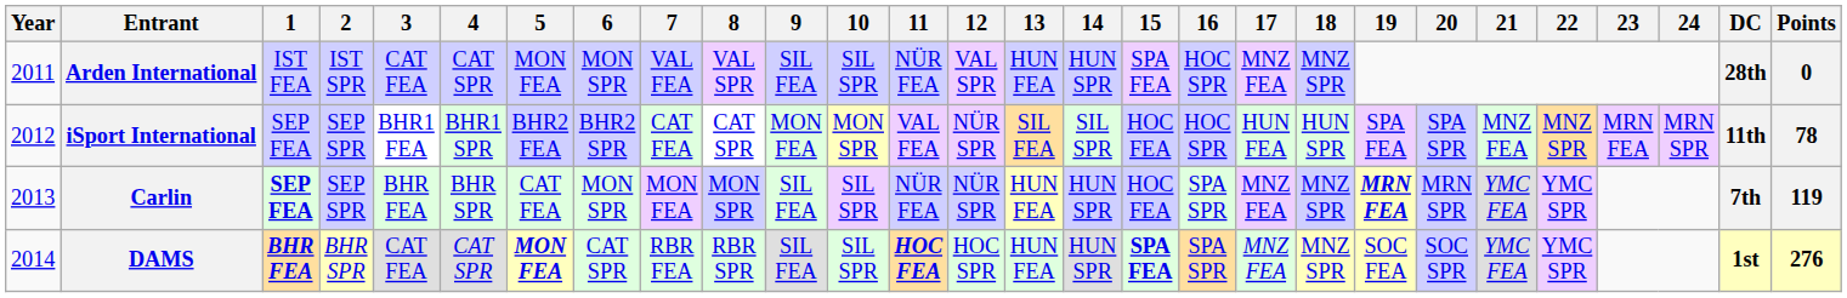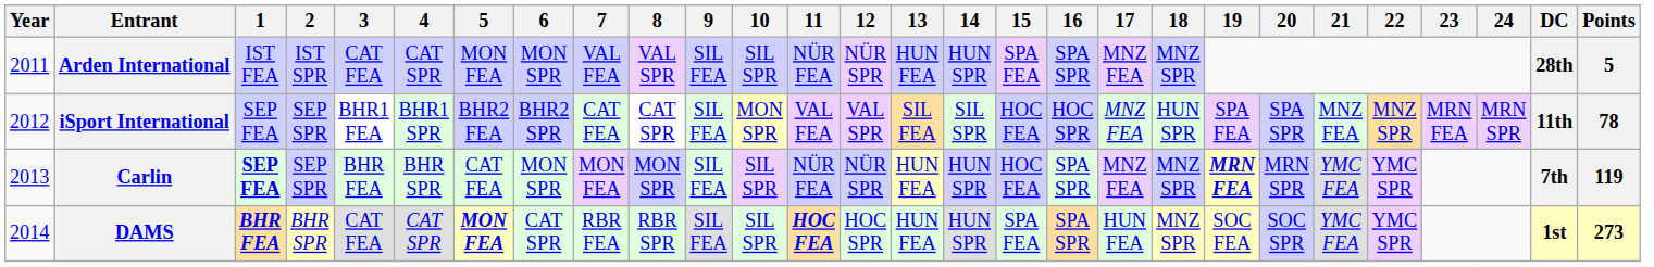Arden International | 12: VAL SPR -> NÜR SPR
Arden International | 16: HOC SPR -> SPA SPR
Arden International | Points: 0 -> 5
iSport International | 9: MON FEA -> SIL FEA
iSport International | 12: NÜR SPR -> VAL SPR
iSport International | 17: HUN FEA -> MNZ FEA
DAMS | 15: bold -> normal
DAMS | 17: MNZ FEA -> HUN FEA
DAMS | Points: 276 -> 273
